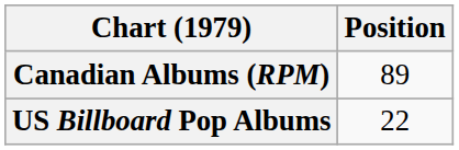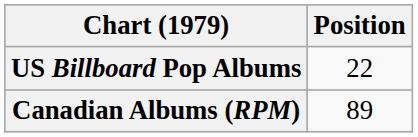rows swapped: Canadian Albums (RPM) <-> US Billboard Pop Albums
